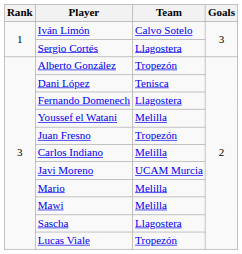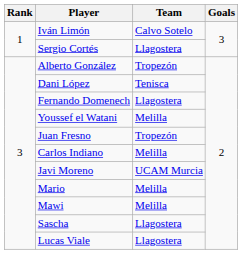Lucas Viale | Team: Tropezón -> Llagostera
